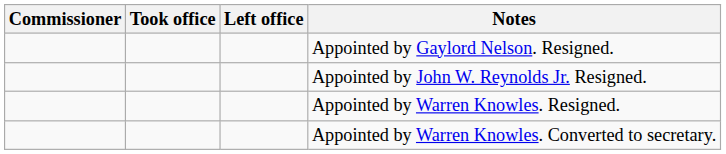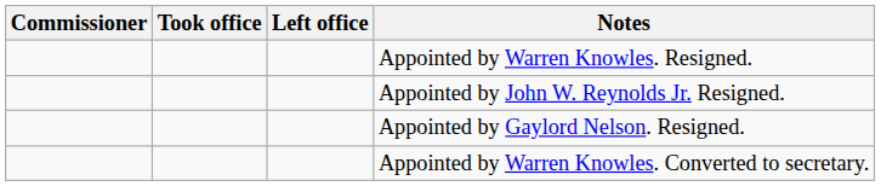rows swapped: Appointed by Gaylord Nelson. Resigned. <-> Appointed by Warren Knowles. Resigned.
